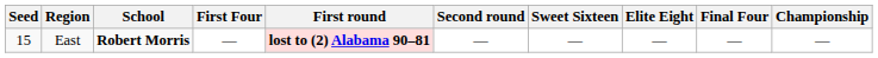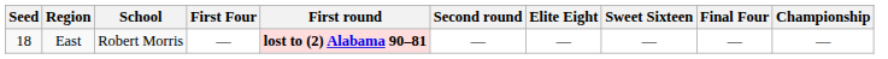columns swapped: Sweet Sixteen <-> Elite Eight
East | Seed: 15 -> 18
East | School: bold -> normal
